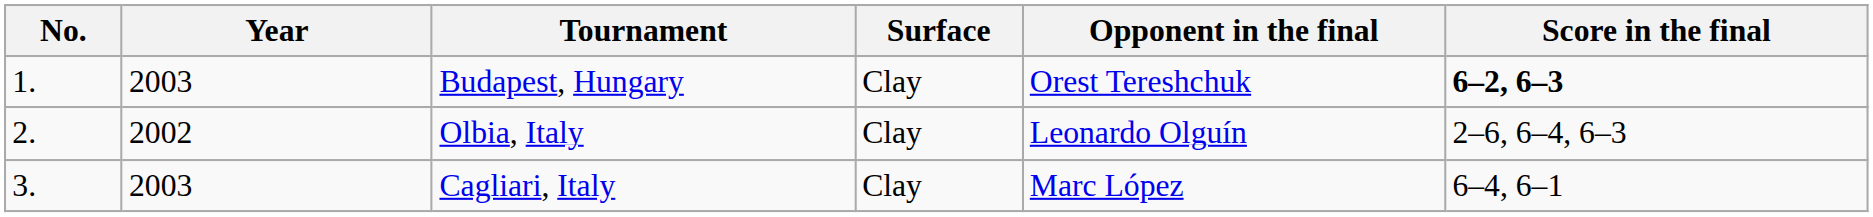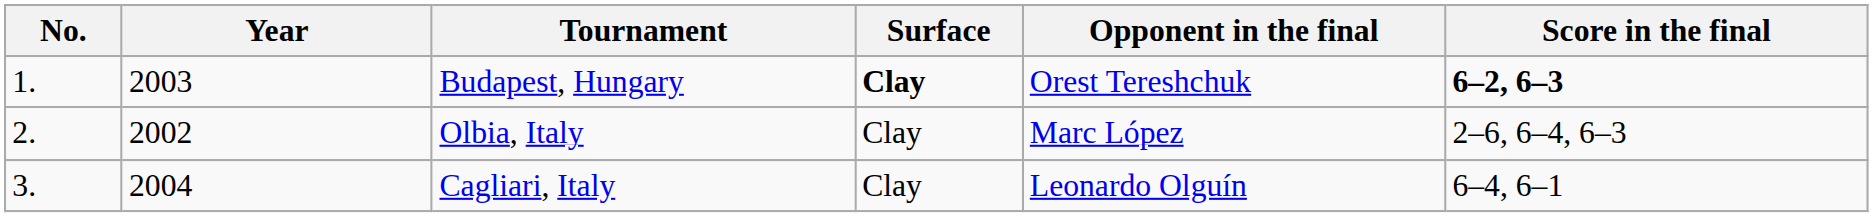Budapest, Hungary | Surface: normal -> bold
Olbia, Italy | Opponent in the final: Leonardo Olguín -> Marc López
Cagliari, Italy | Year: 2003 -> 2004
Cagliari, Italy | Opponent in the final: Marc López -> Leonardo Olguín
